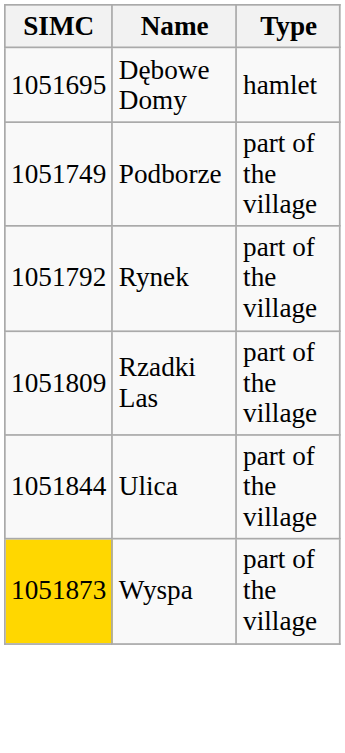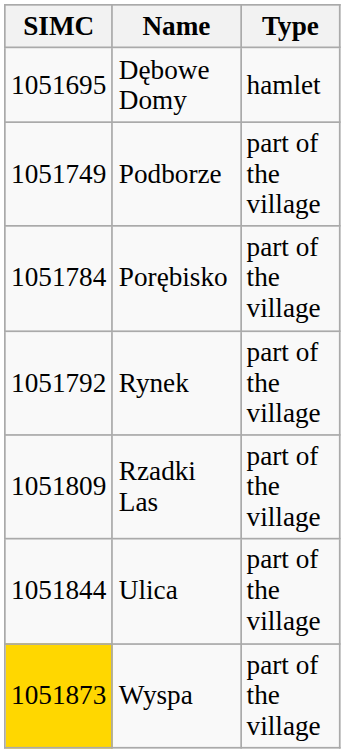+ row: 1051784 | Porębisko | part of the village
